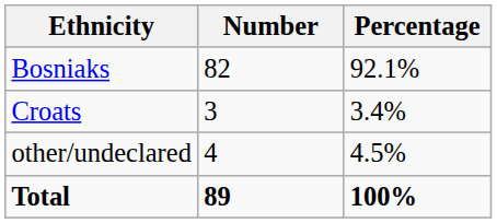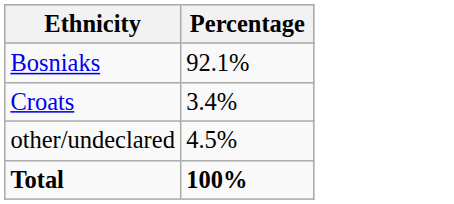- column: Number | 82 | 3 | 4 | 89
